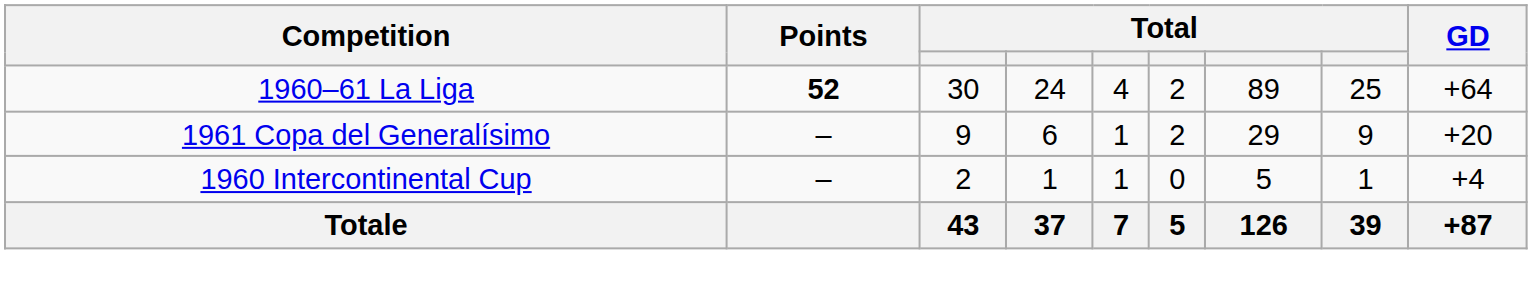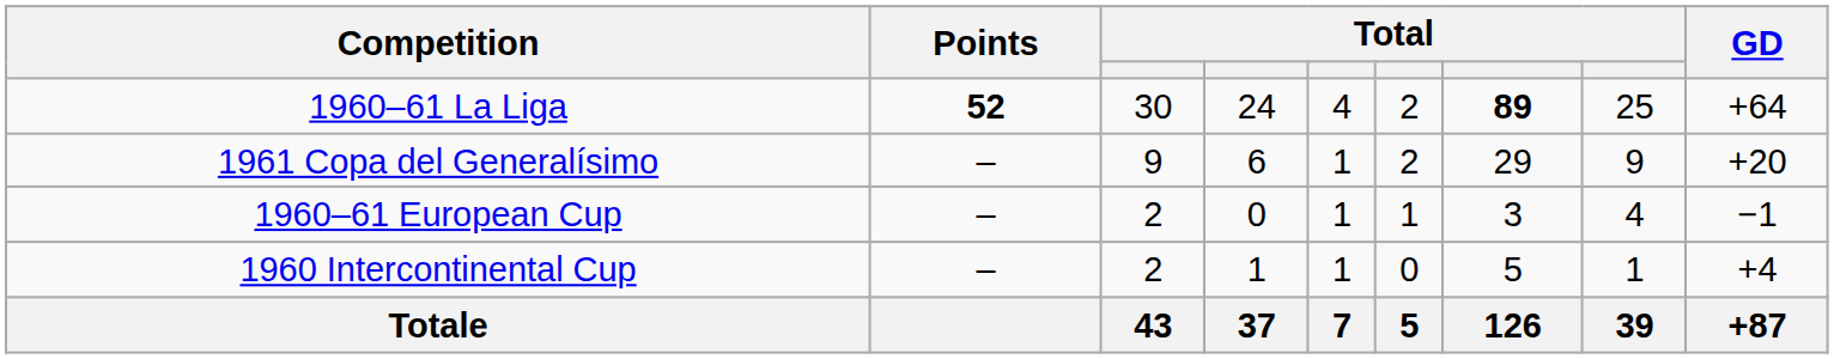1960–61 La Liga | column 7: normal -> bold
+ row: 1960–61 European Cup | – | 2 | 0 | 1 | 1 | 3 | 4 | −1
